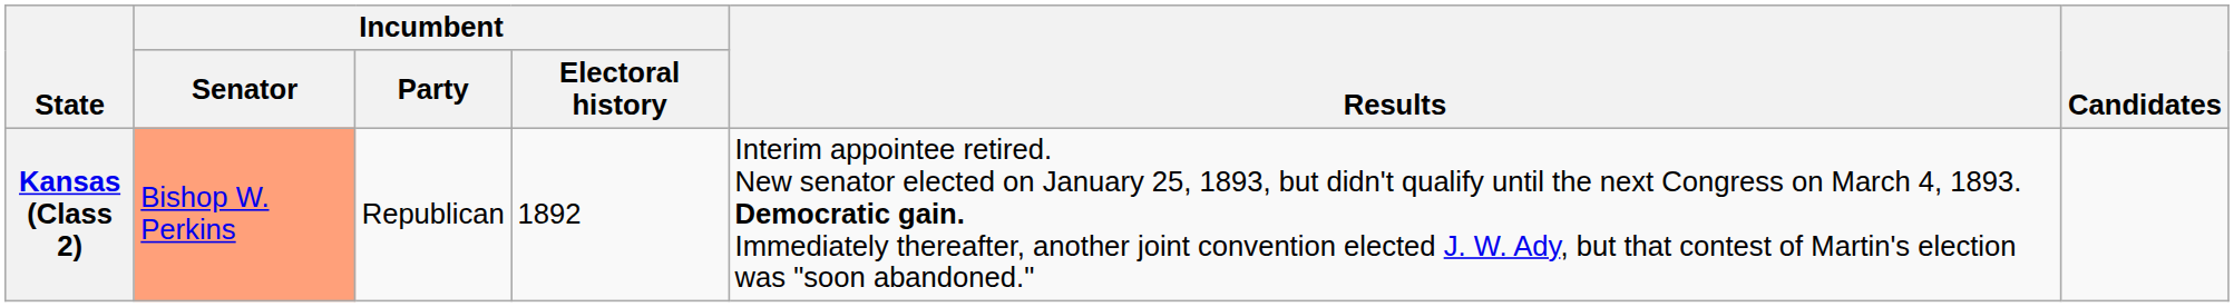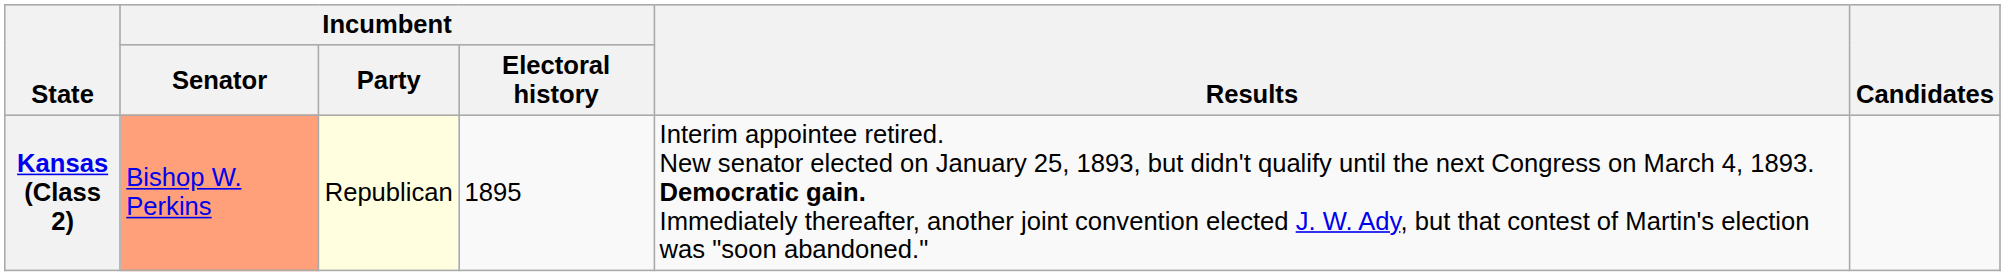Kansas (Class 2) | Incumbent / Party: no background -> lightyellow background
Kansas (Class 2) | Incumbent / Electoral history: 1892 -> 1895
